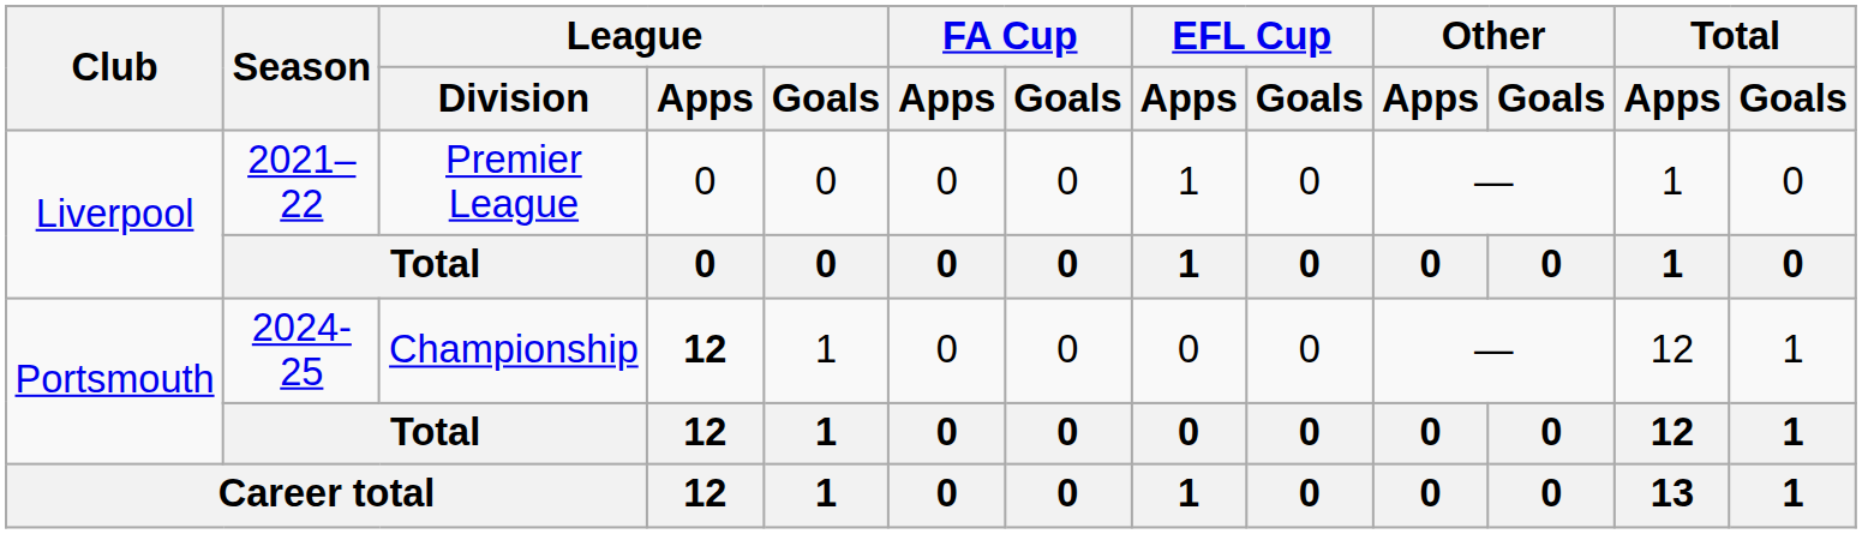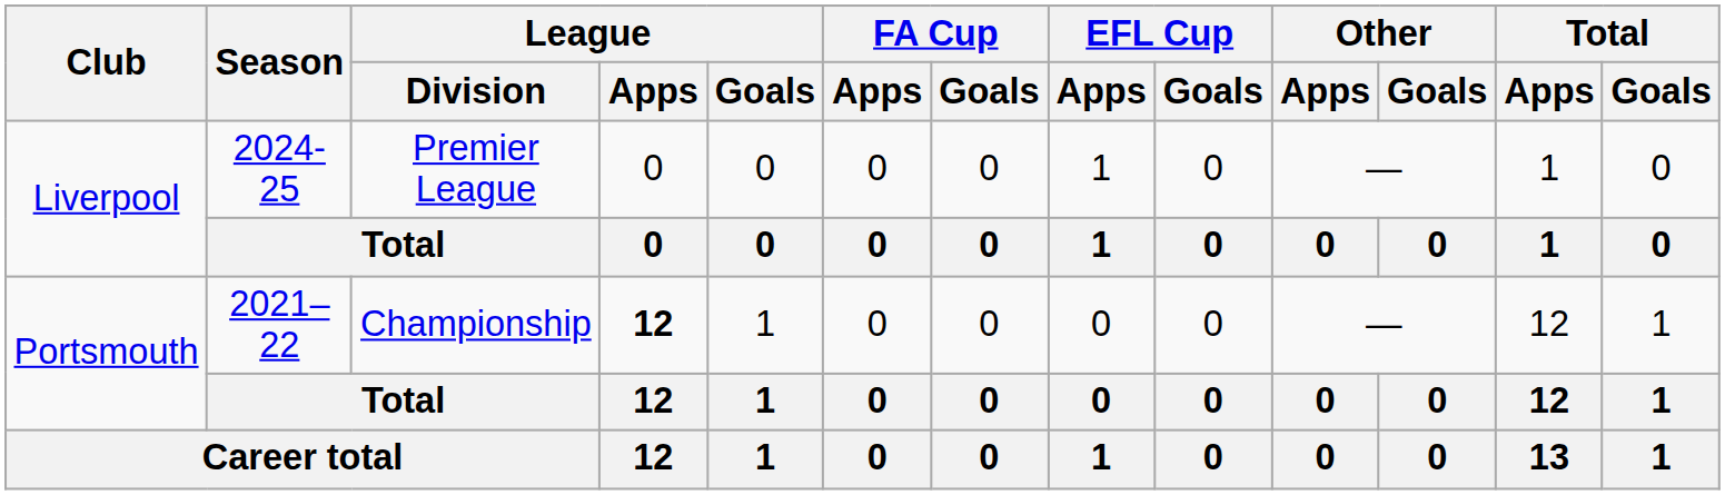Liverpool / Premier League | Season: 2021–22 -> 2024-25
Portsmouth / Championship | Season: 2024-25 -> 2021–22
